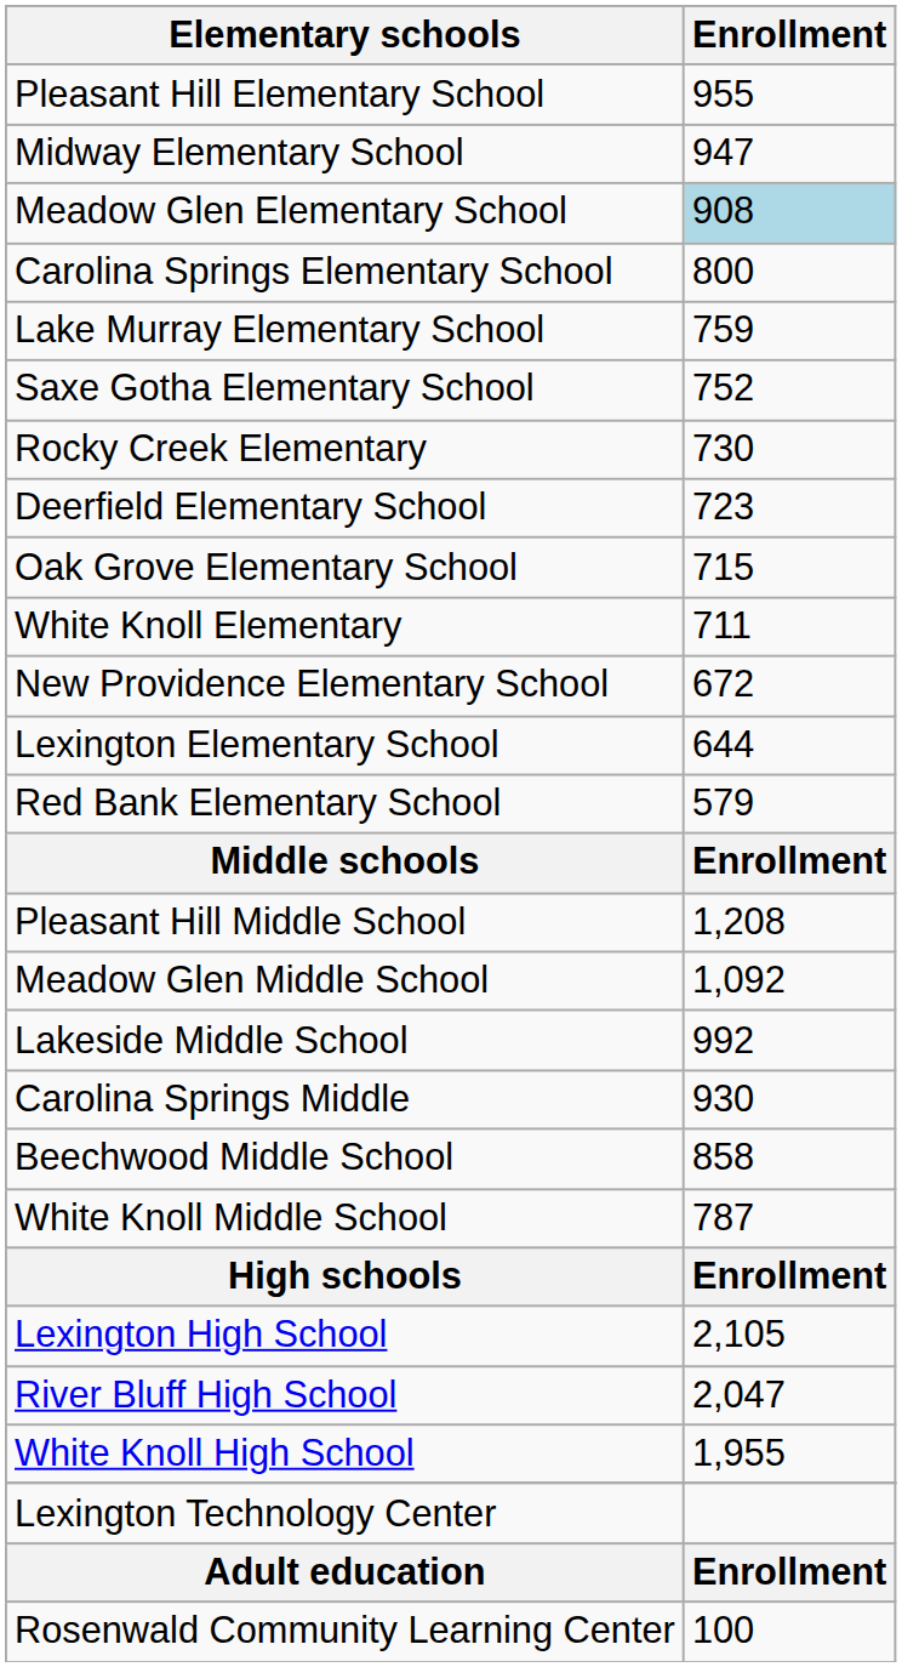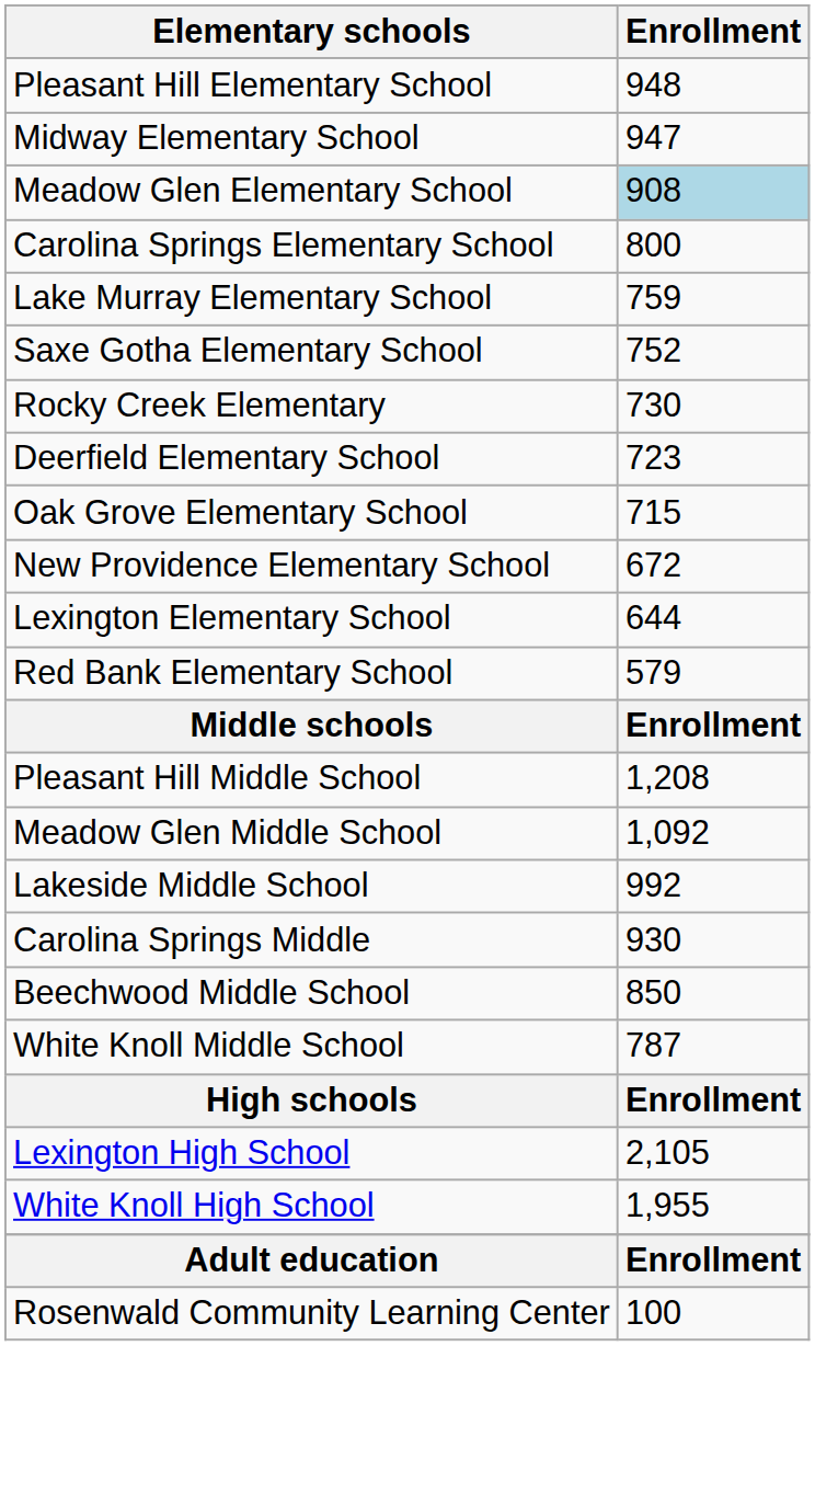Pleasant Hill Elementary School | Enrollment: 955 -> 948
- row: White Knoll Elementary | 711
Beechwood Middle School | Enrollment: 858 -> 850
- row: River Bluff High School | 2,047
- row: Lexington Technology Center
